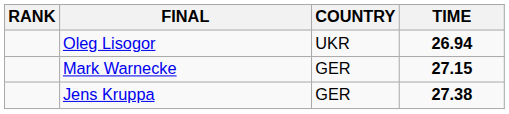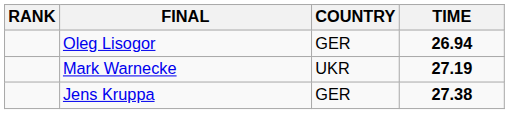Oleg Lisogor | COUNTRY: UKR -> GER
Mark Warnecke | COUNTRY: GER -> UKR
Mark Warnecke | TIME: 27.15 -> 27.19
